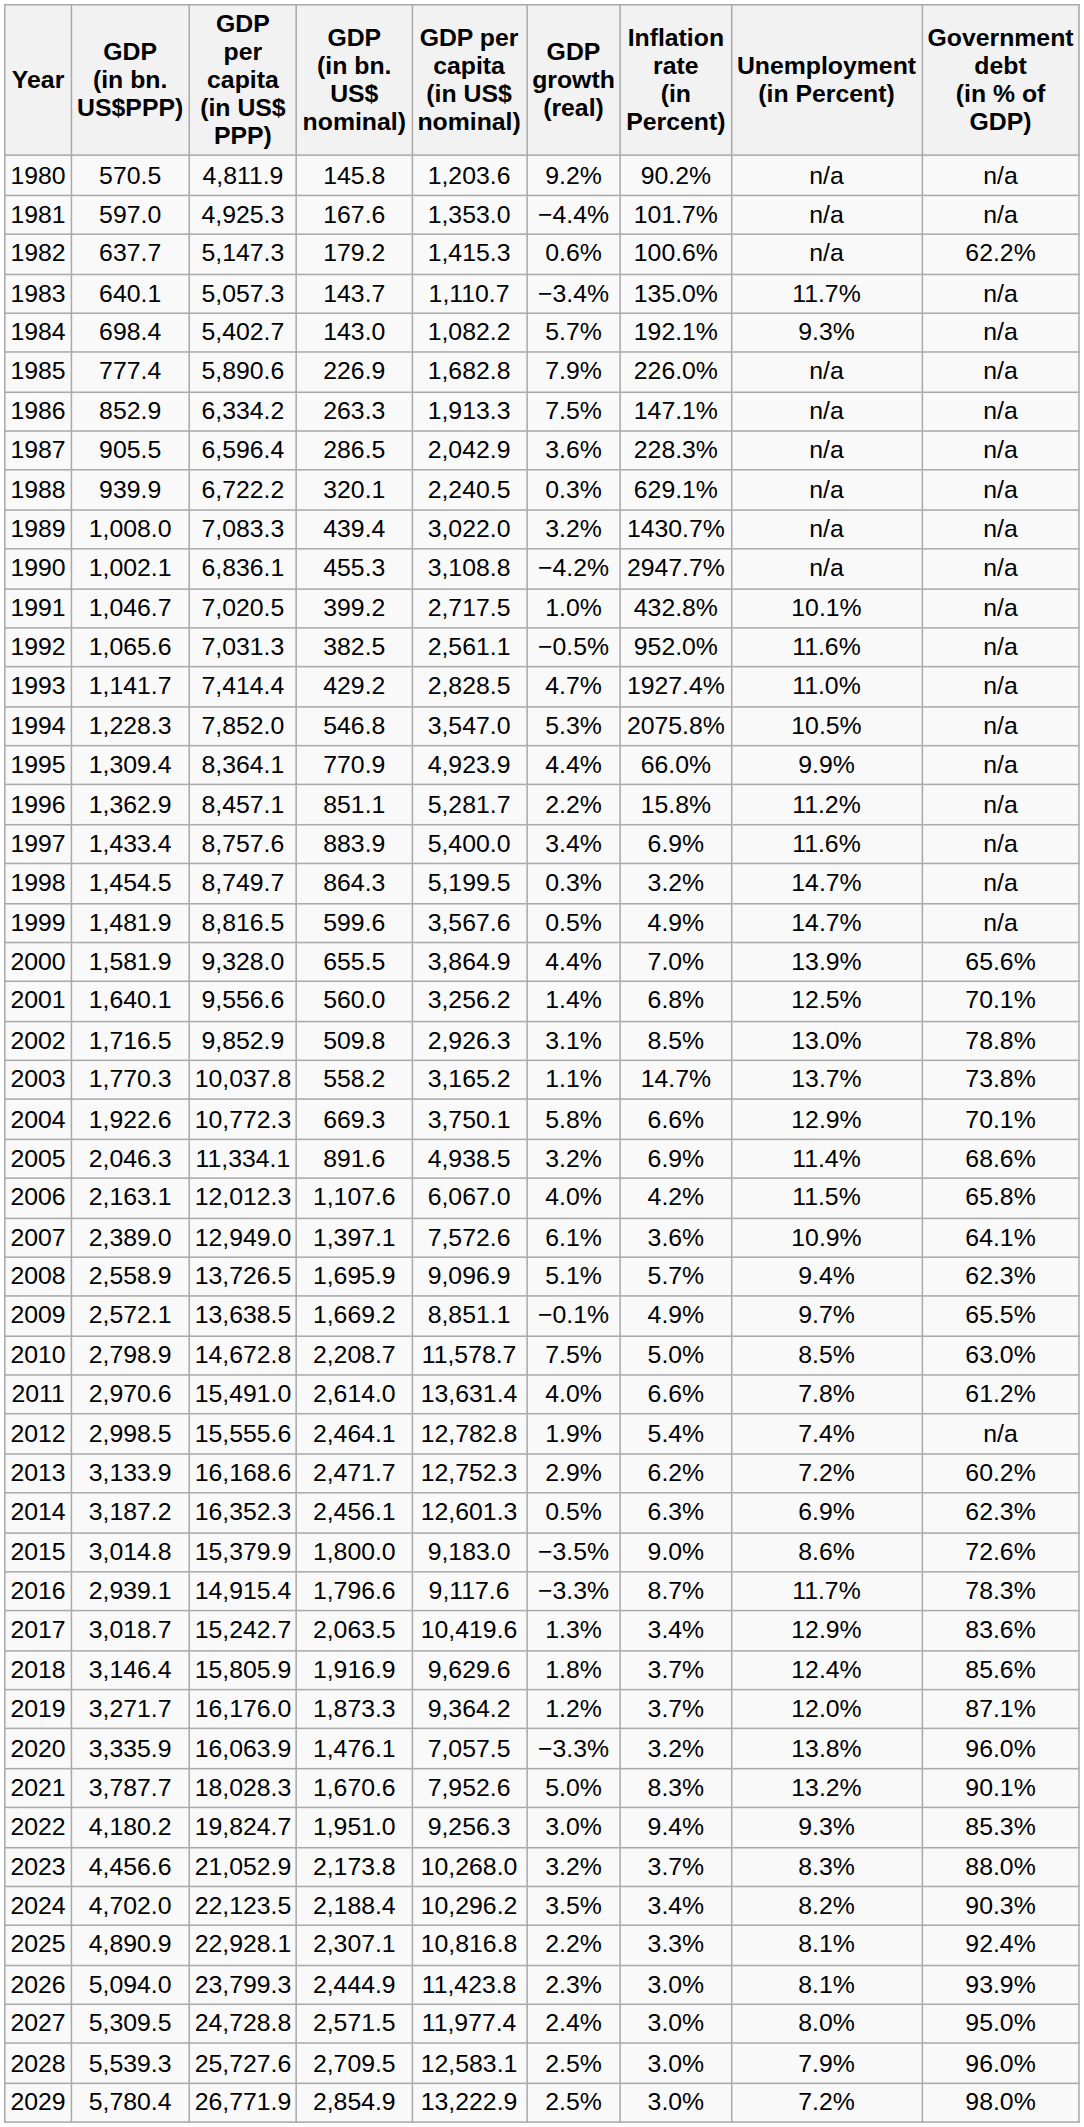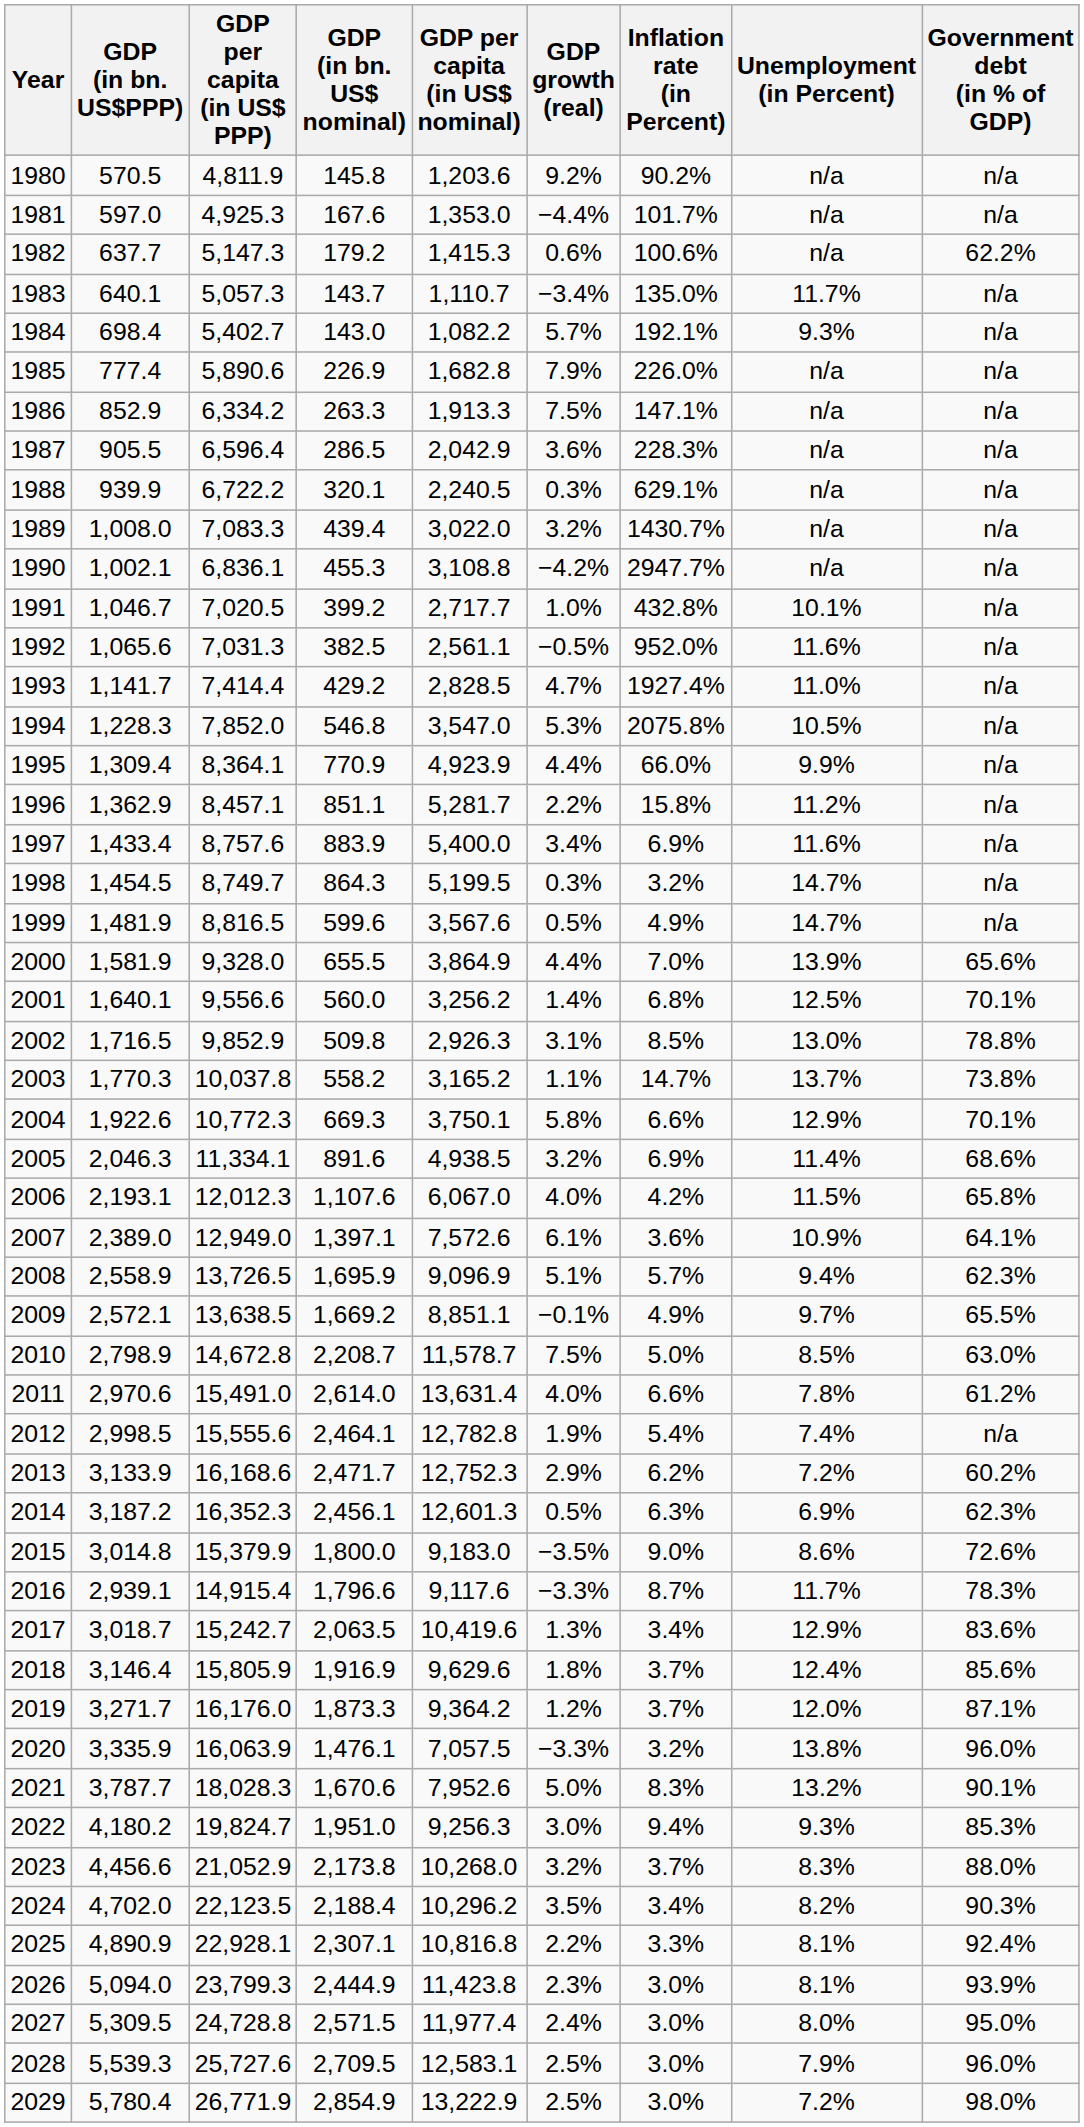1991 | GDP per capita (in US$ nominal): 2,717.5 -> 2,717.7
2006 | GDP (in bn. US$PPP): 2,163.1 -> 2,193.1
